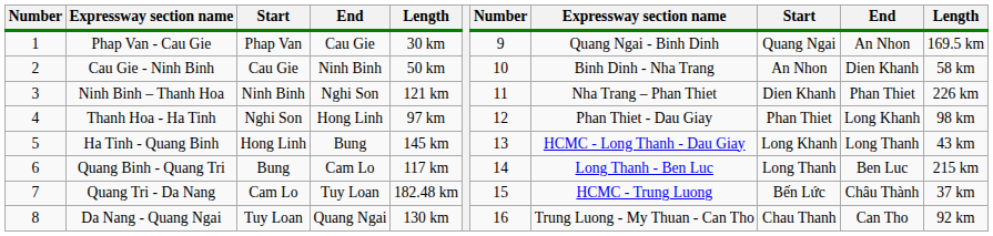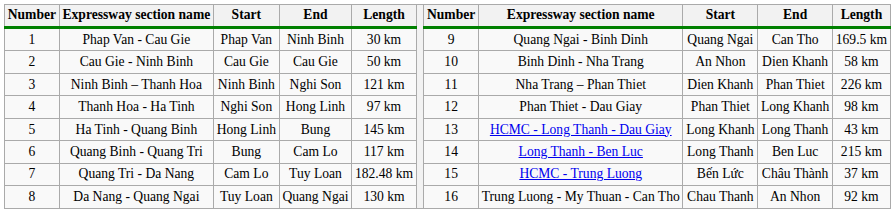Phap Van - Cau Gie | column 4: Cau Gie -> Ninh Binh
Phap Van - Cau Gie | column 10: An Nhon -> Can Tho
Cau Gie - Ninh Binh | column 4: Ninh Binh -> Cau Gie
Da Nang - Quang Ngai | column 10: Can Tho -> An Nhon
